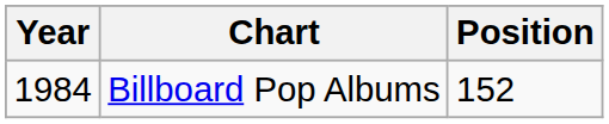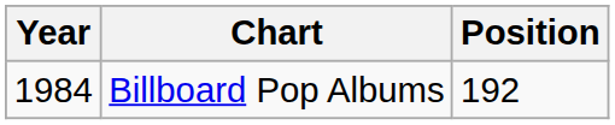Billboard Pop Albums | Position: 152 -> 192
